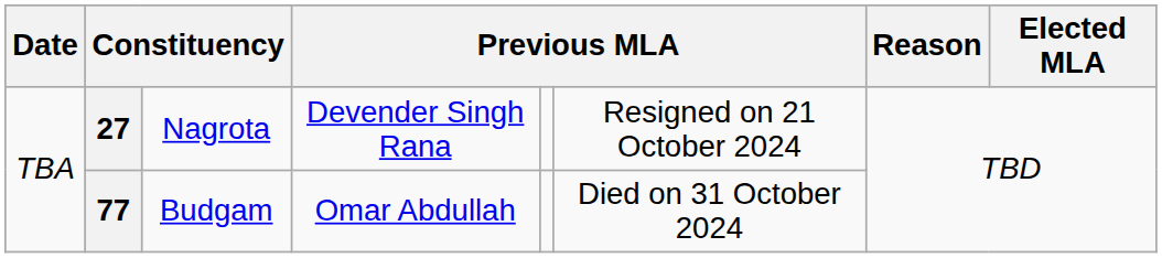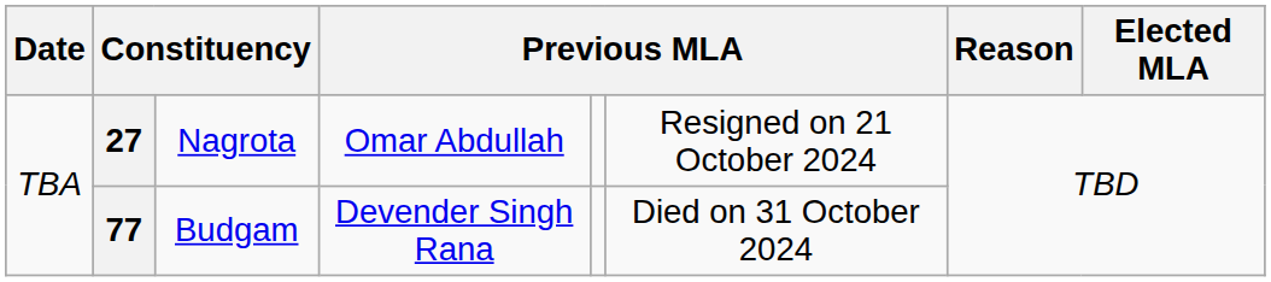27 | column 4: Devender Singh Rana -> Omar Abdullah
77 | column 4: Omar Abdullah -> Devender Singh Rana
